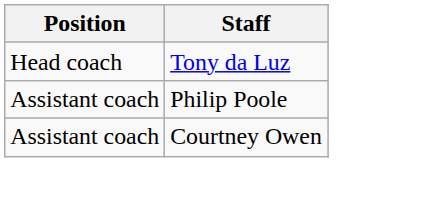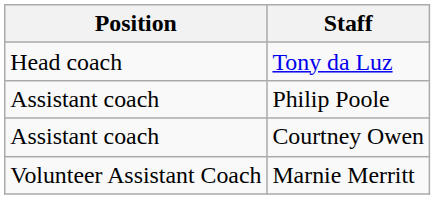+ row: Volunteer Assistant Coach | Marnie Merritt
